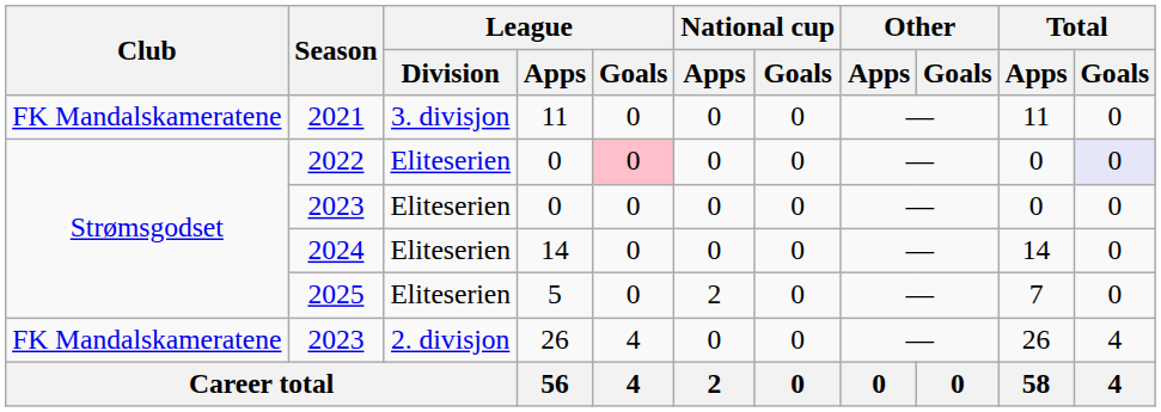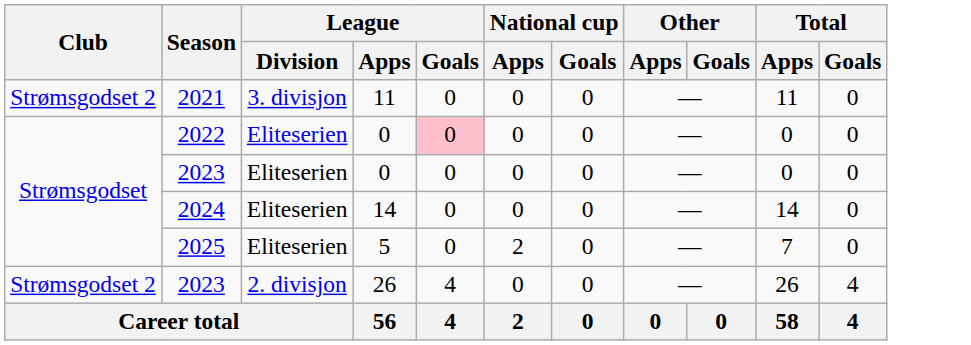2021 | Club: FK Mandalskameratene -> Strømsgodset 2
2022 | Total / Goals: lavender background -> no background
2023 / 26 | Club: FK Mandalskameratene -> Strømsgodset 2
